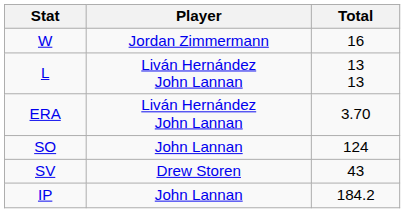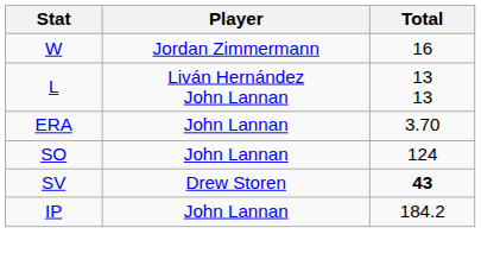ERA | Player: Liván Hernández John Lannan -> John Lannan
SV | Total: normal -> bold
